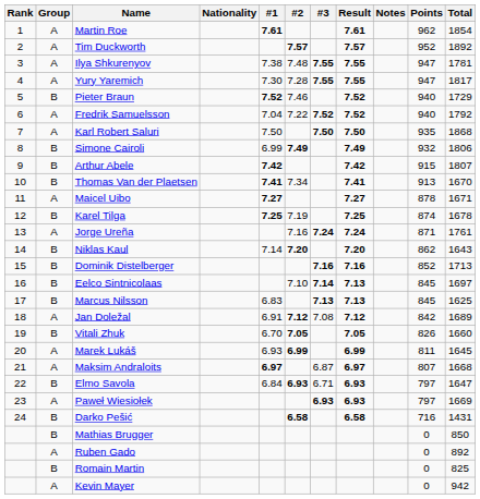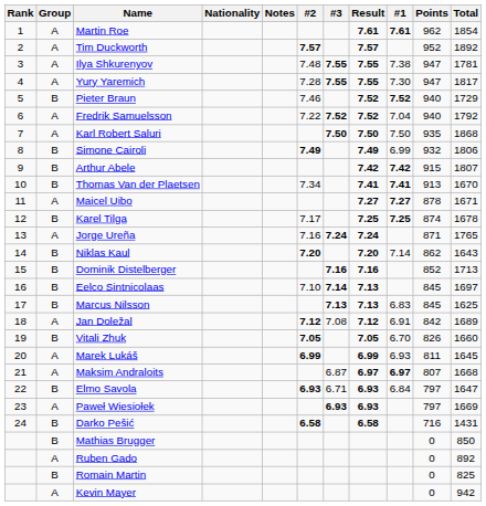columns swapped: #1 <-> Notes
Karel Tilga | #2: 7.19 -> 7.17
Jorge Ureña | Total: 1761 -> 1765
